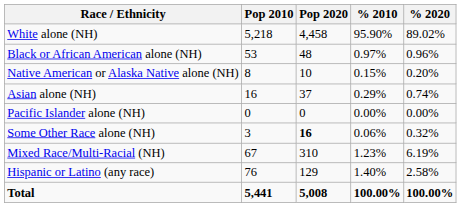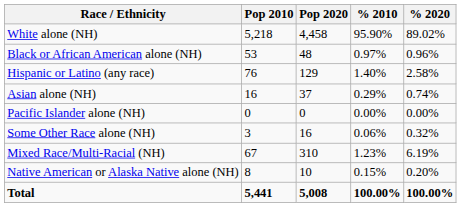rows swapped: Native American or Alaska Native alone (NH) <-> Hispanic or Latino (any race)
Some Other Race alone (NH) | Pop 2020: bold -> normal
